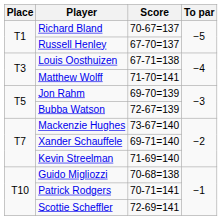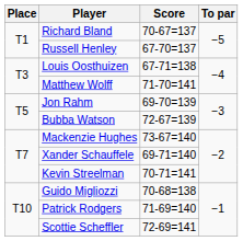Kevin Streelman | Score: 71-69=140 -> 70-71=141
Patrick Rodgers | Score: 70-71=141 -> 71-69=140
